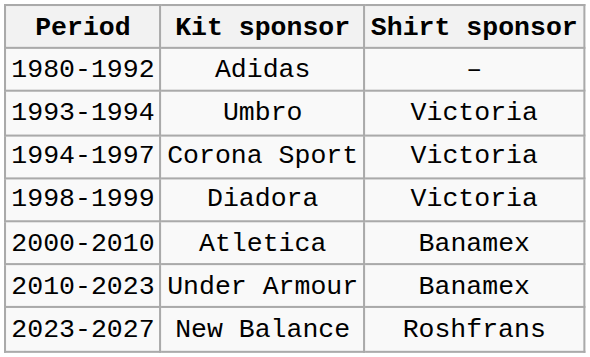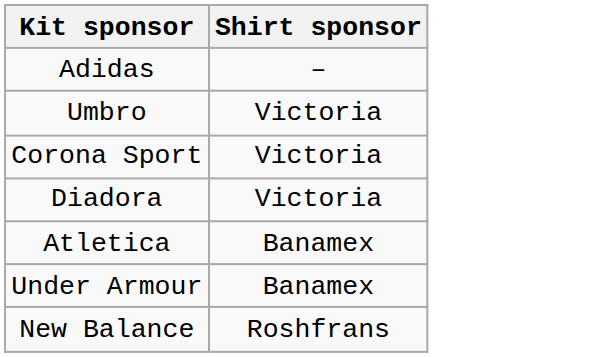- column: Period | 1980-1992 | 1993-1994 | 1994-1997 | 1998-1999 | 2000-2010 | 2010-2023 | 2023-2027
